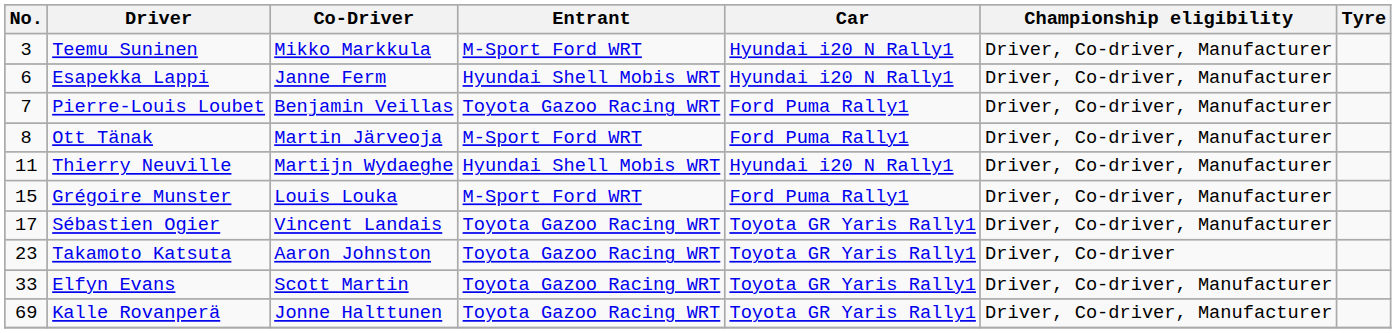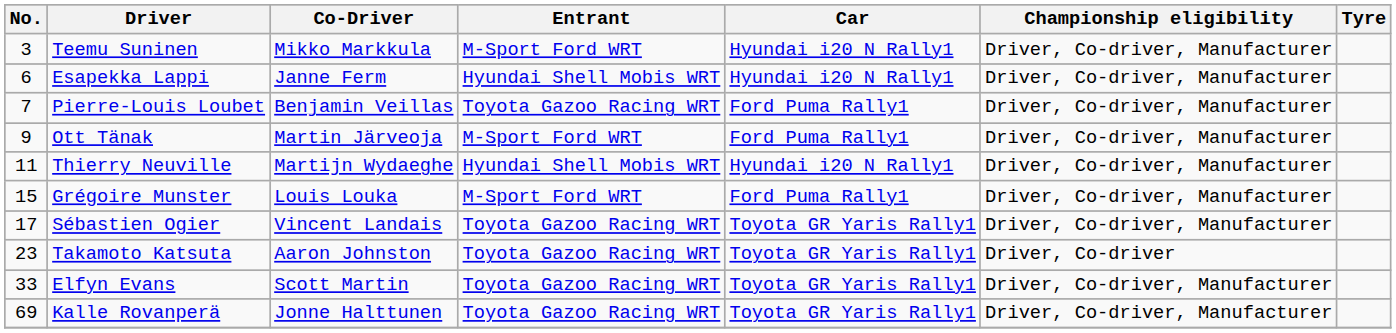Ott Tänak | No.: 8 -> 9
